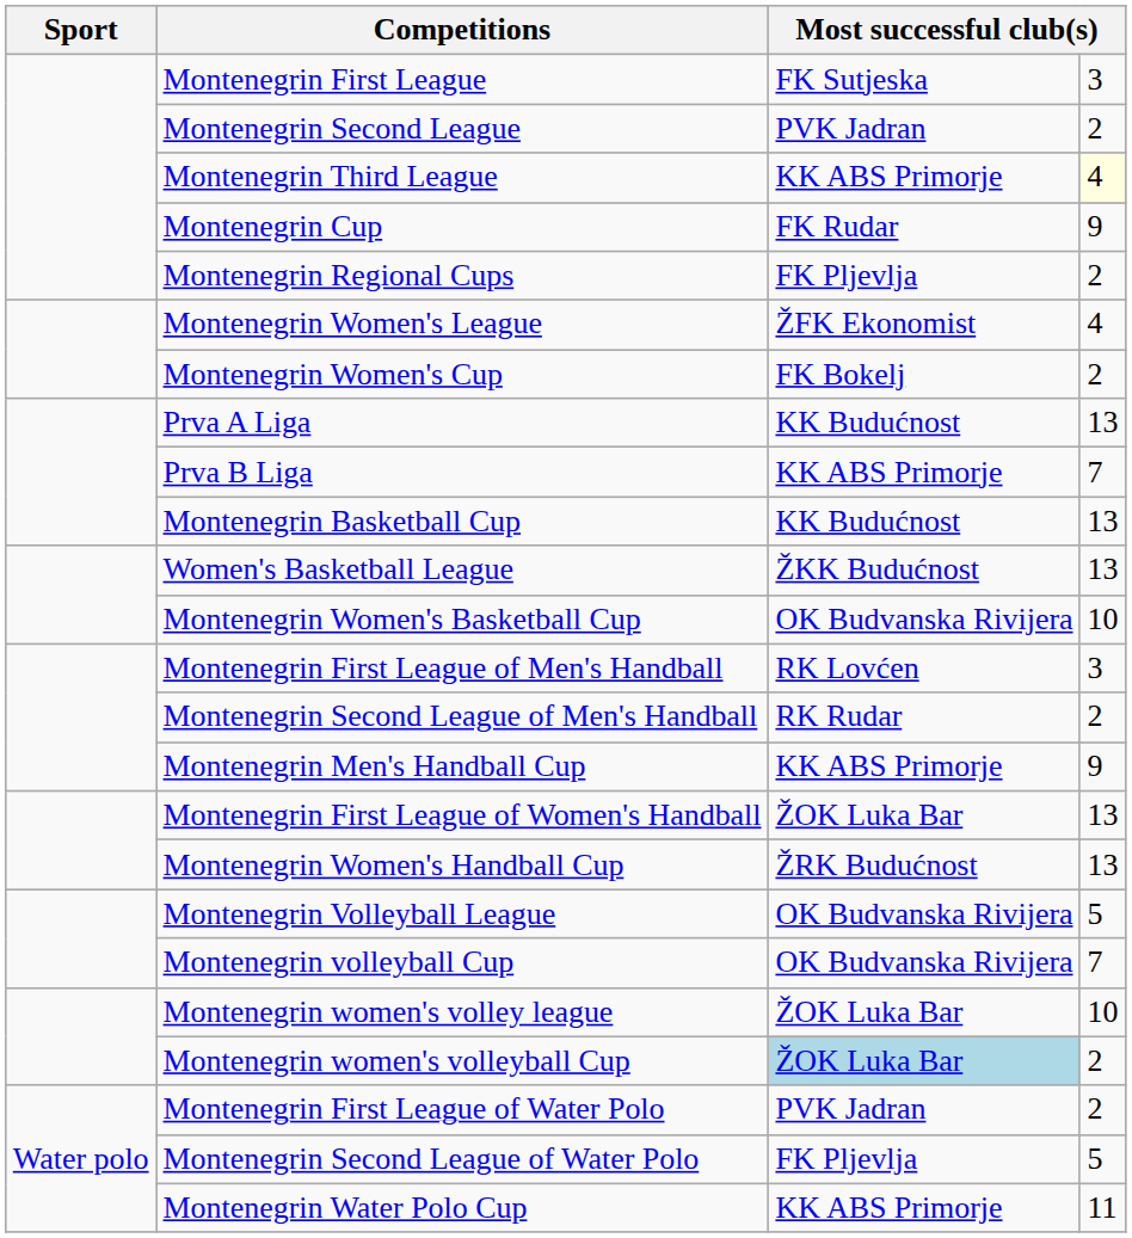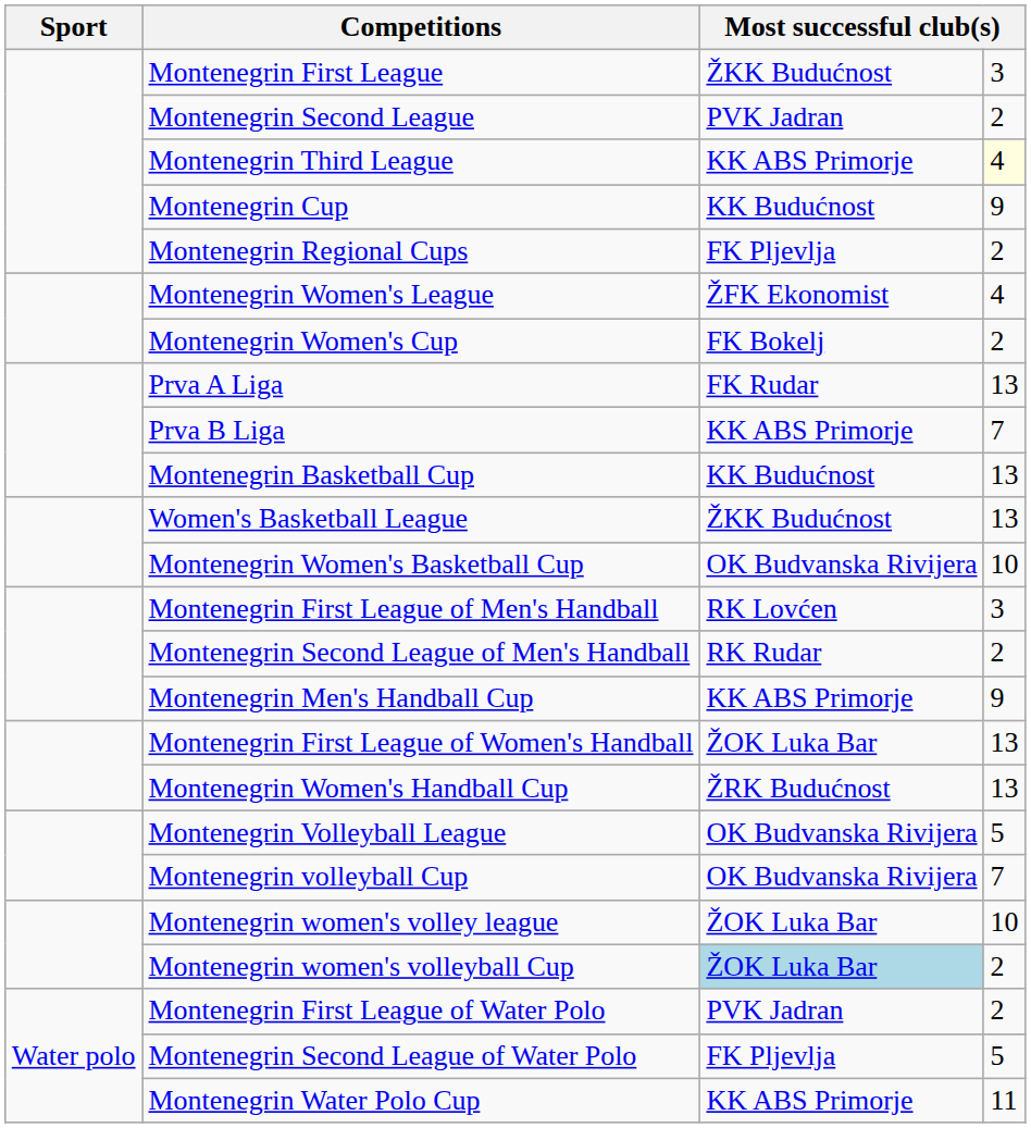Montenegrin First League | column 3: FK Sutjeska -> ŽKK Budućnost
Montenegrin Cup | column 3: FK Rudar -> KK Budućnost
Prva A Liga | column 3: KK Budućnost -> FK Rudar
